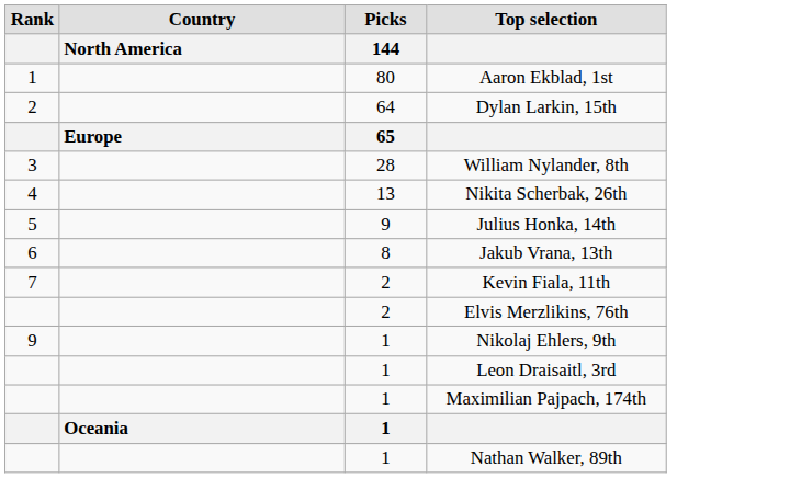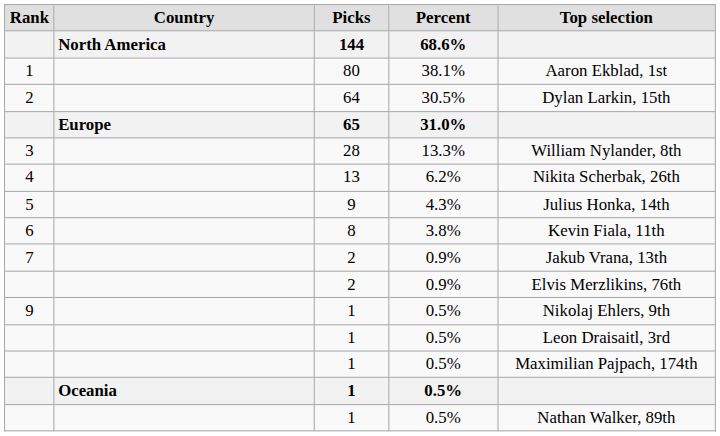+ column: Percent | 68.6% | 38.1% | 30.5% | 31.0% | 13.3% | 6.2% | 4.3% | 3.8% | 0.9% | 0.9% | 0.5% | 0.5% | 0.5% | 0.5% | 0.5%
6 | Top selection: Jakub Vrana, 13th -> Kevin Fiala, 11th
7 | Top selection: Kevin Fiala, 11th -> Jakub Vrana, 13th
